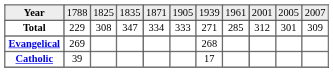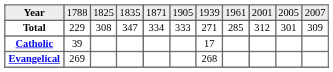rows swapped: Catholic <-> Evangelical
